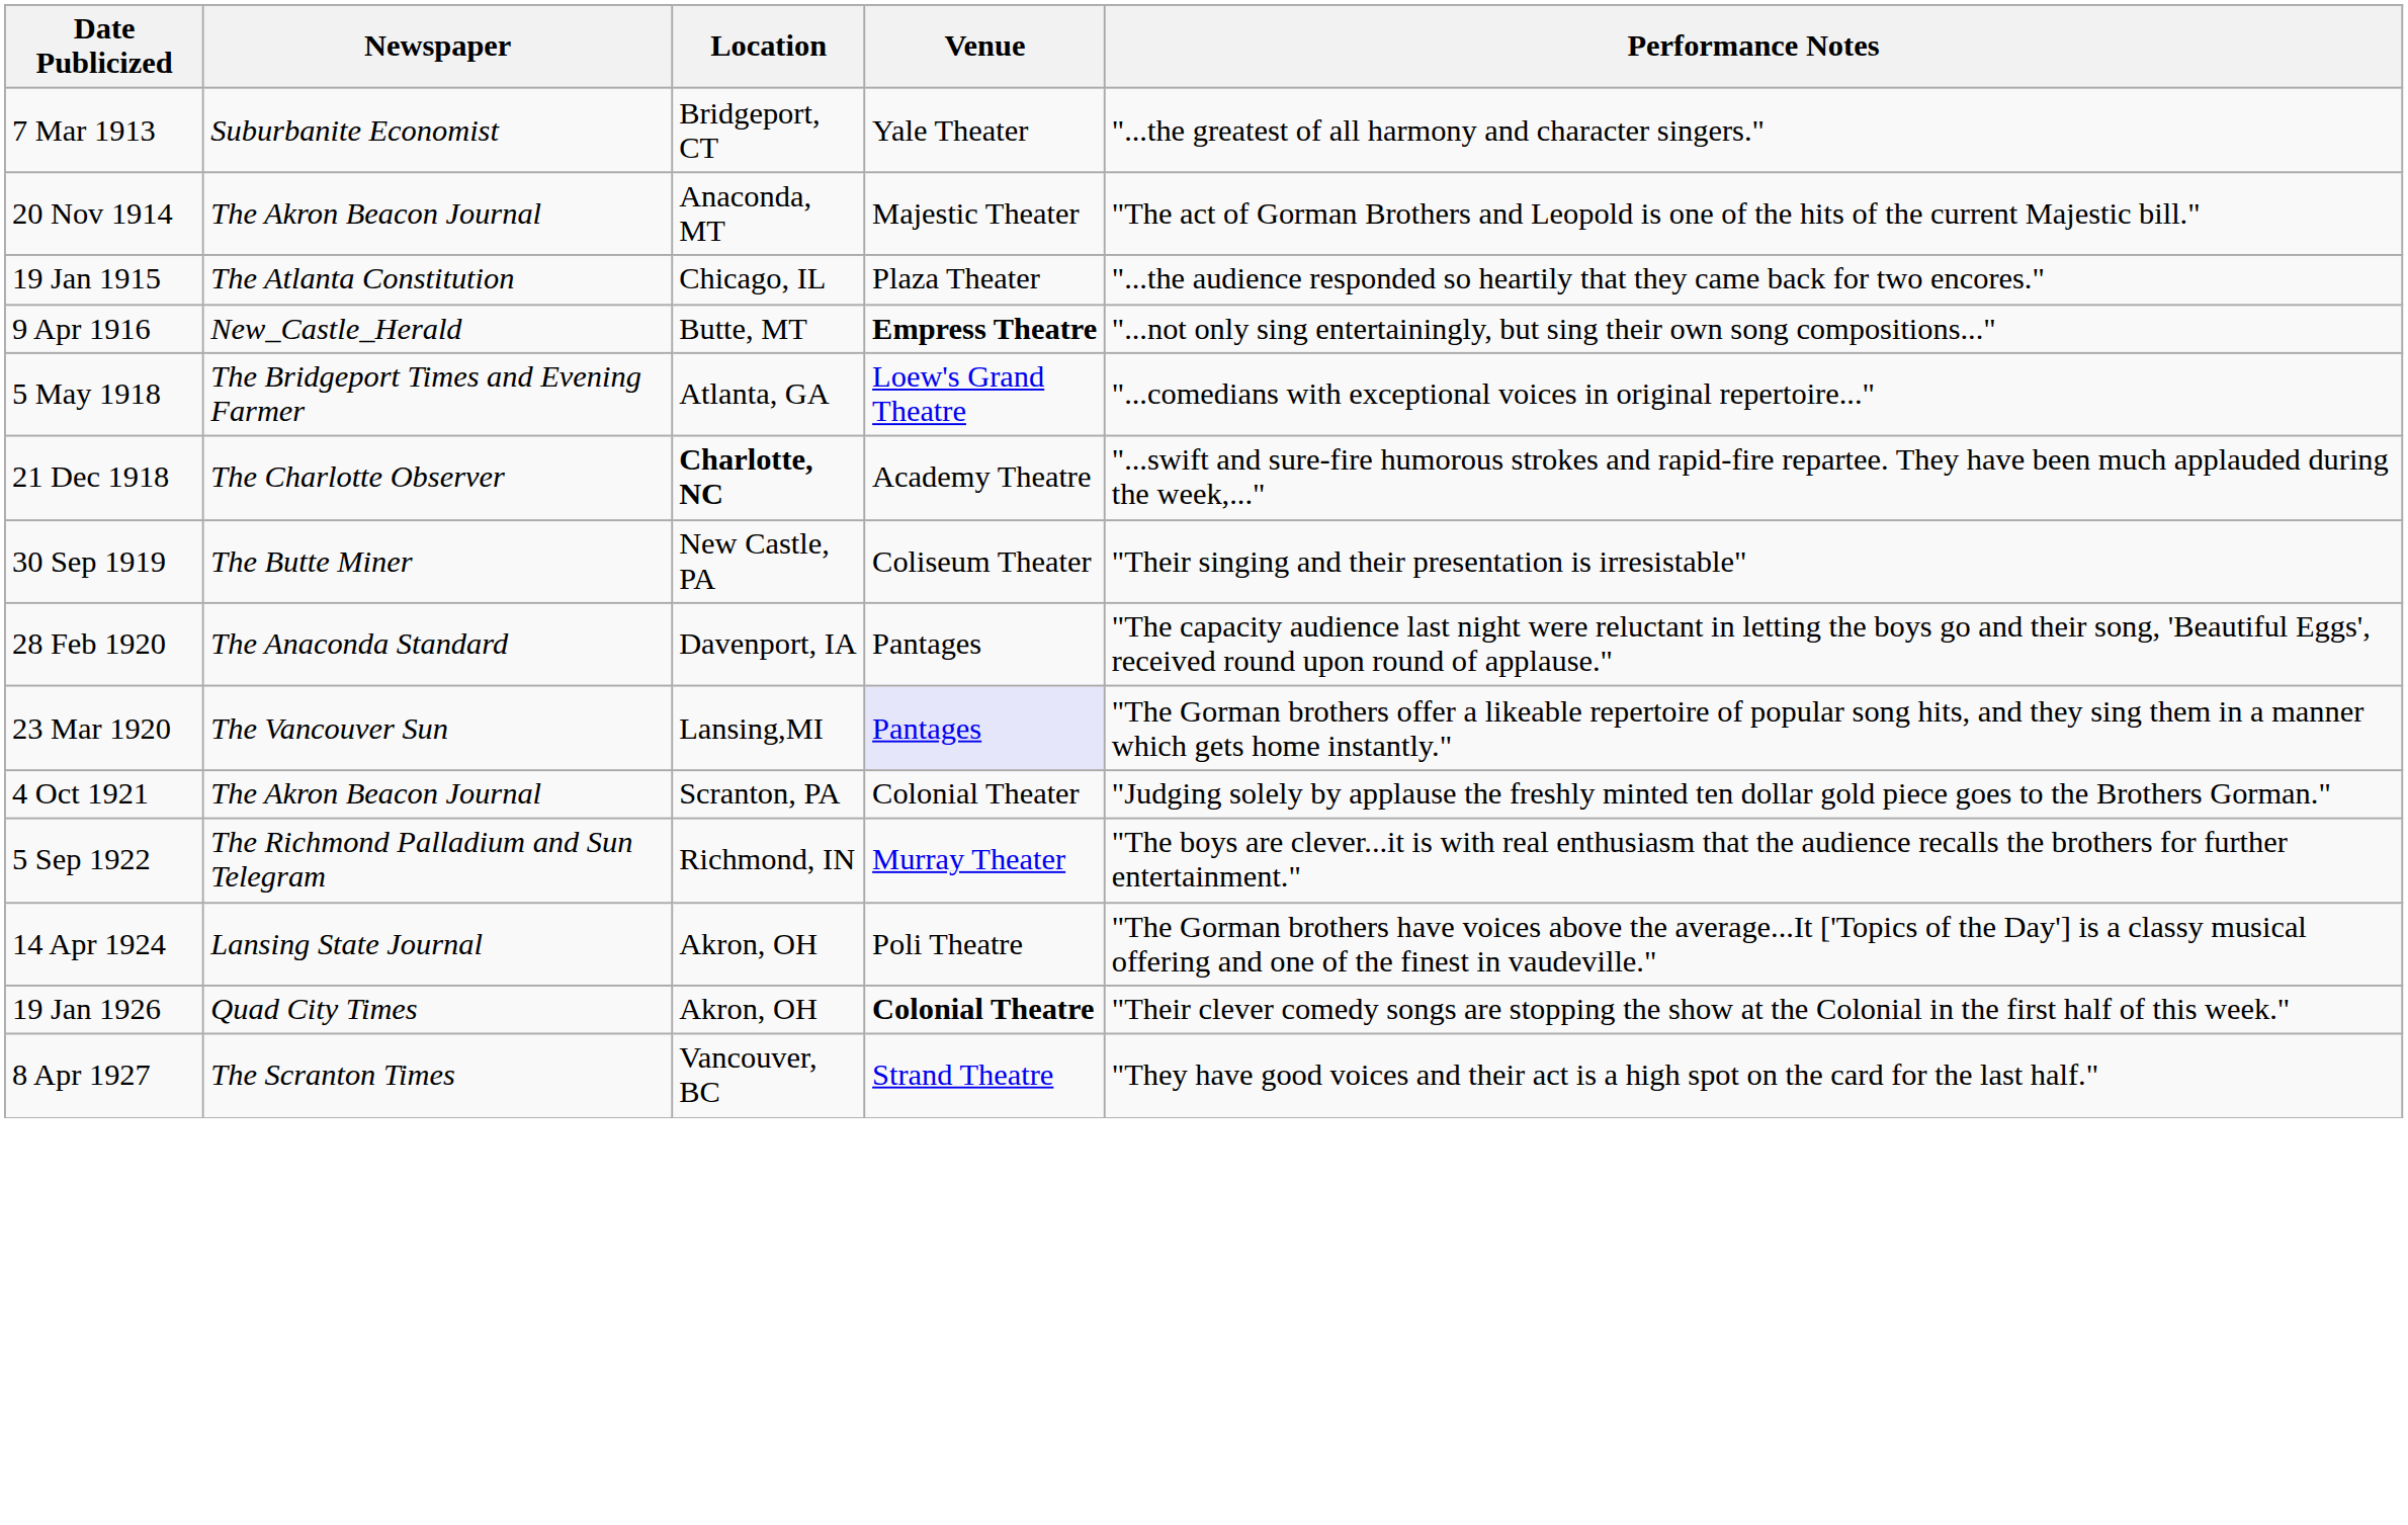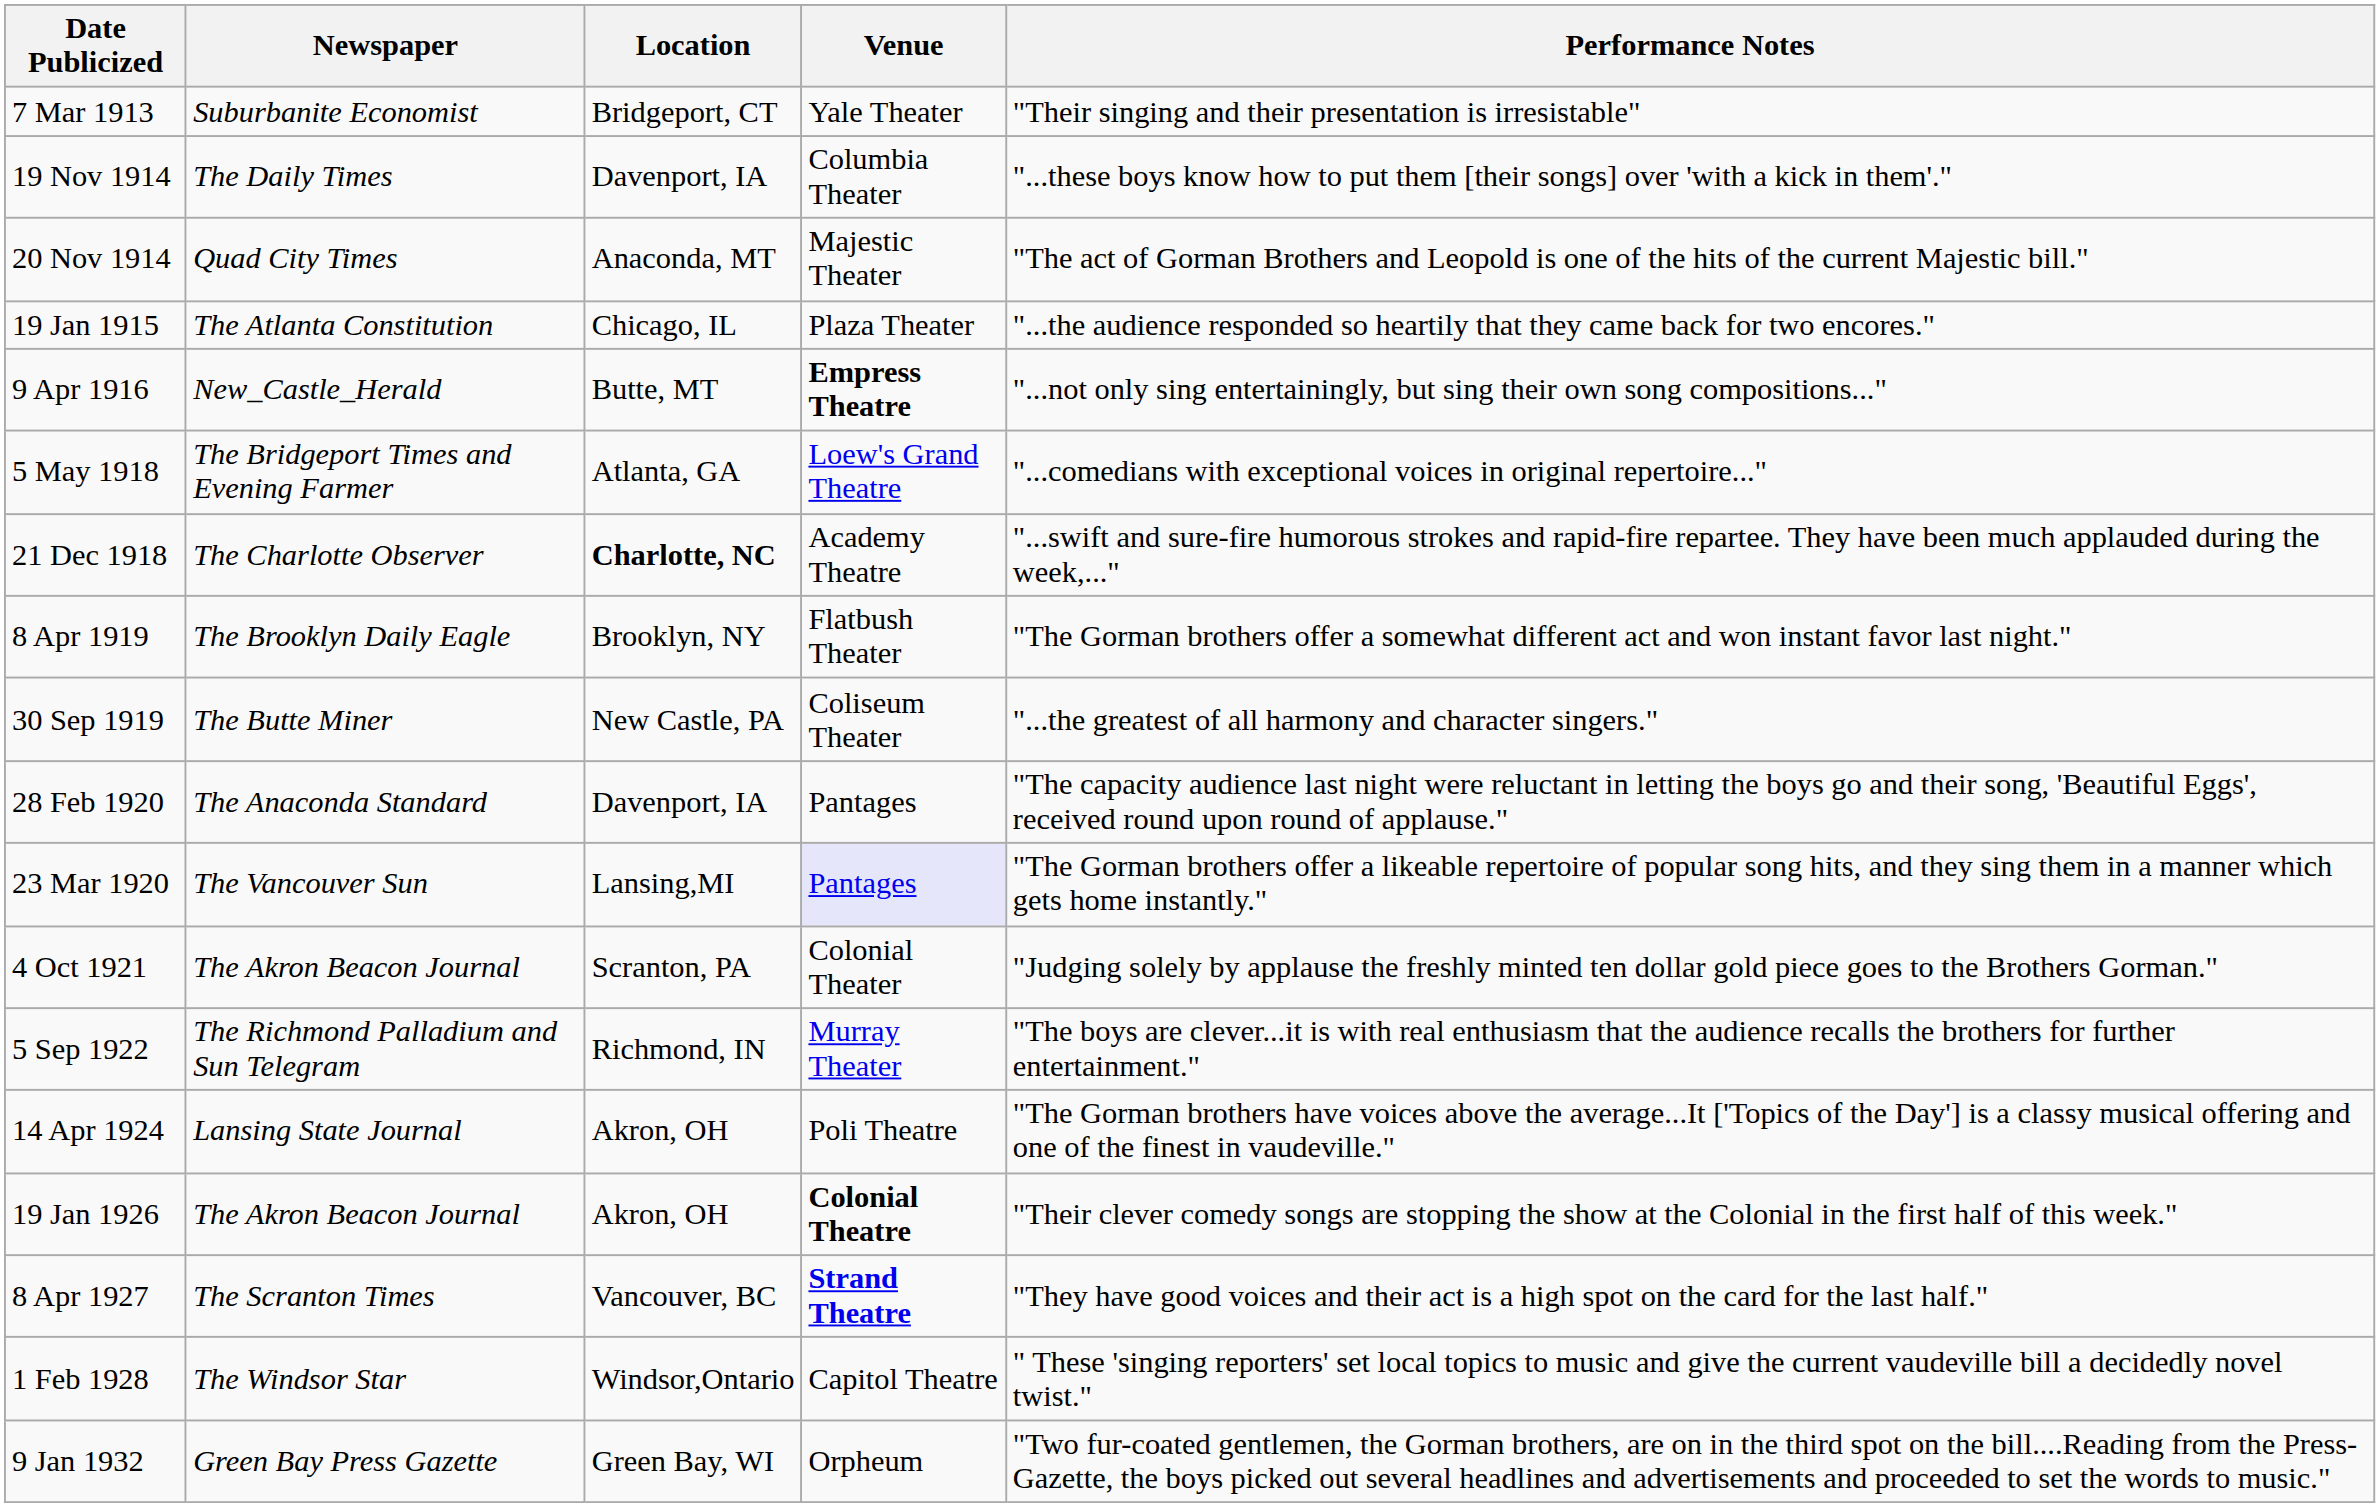7 Mar 1913 | Performance Notes: "...the greatest of all harmony and character singers." -> "Their singing and their presentation is irresistable"
+ row: 19 Nov 1914 | The Daily Times | Davenport, IA | Columbia Theater | "...these boys know how to put them [their songs] over 'with a kick in them'."
20 Nov 1914 | Newspaper: The Akron Beacon Journal -> Quad City Times
+ row: 8 Apr 1919 | The Brooklyn Daily Eagle | Brooklyn, NY | Flatbush Theater | "The Gorman brothers offer a somewhat different act and won instant favor last night."
30 Sep 1919 | Performance Notes: "Their singing and their presentation is irresistable" -> "...the greatest of all harmony and character singers."
19 Jan 1926 | Newspaper: Quad City Times -> The Akron Beacon Journal
8 Apr 1927 | Venue: normal -> bold
+ row: 1 Feb 1928 | The Windsor Star | Windsor,Ontario | Capitol Theatre | " These 'singing reporters' set local topics to music and give the current vaudeville bill a decidedly novel twist."
+ row: 9 Jan 1932 | Green Bay Press Gazette | Green Bay, WI | Orpheum | "Two fur-coated gentlemen, the Gorman brothers, are on in the third spot on the bill....Reading from the Press-Gazette, the boys picked out several headlines and advertisements and proceeded to set the words to music."
